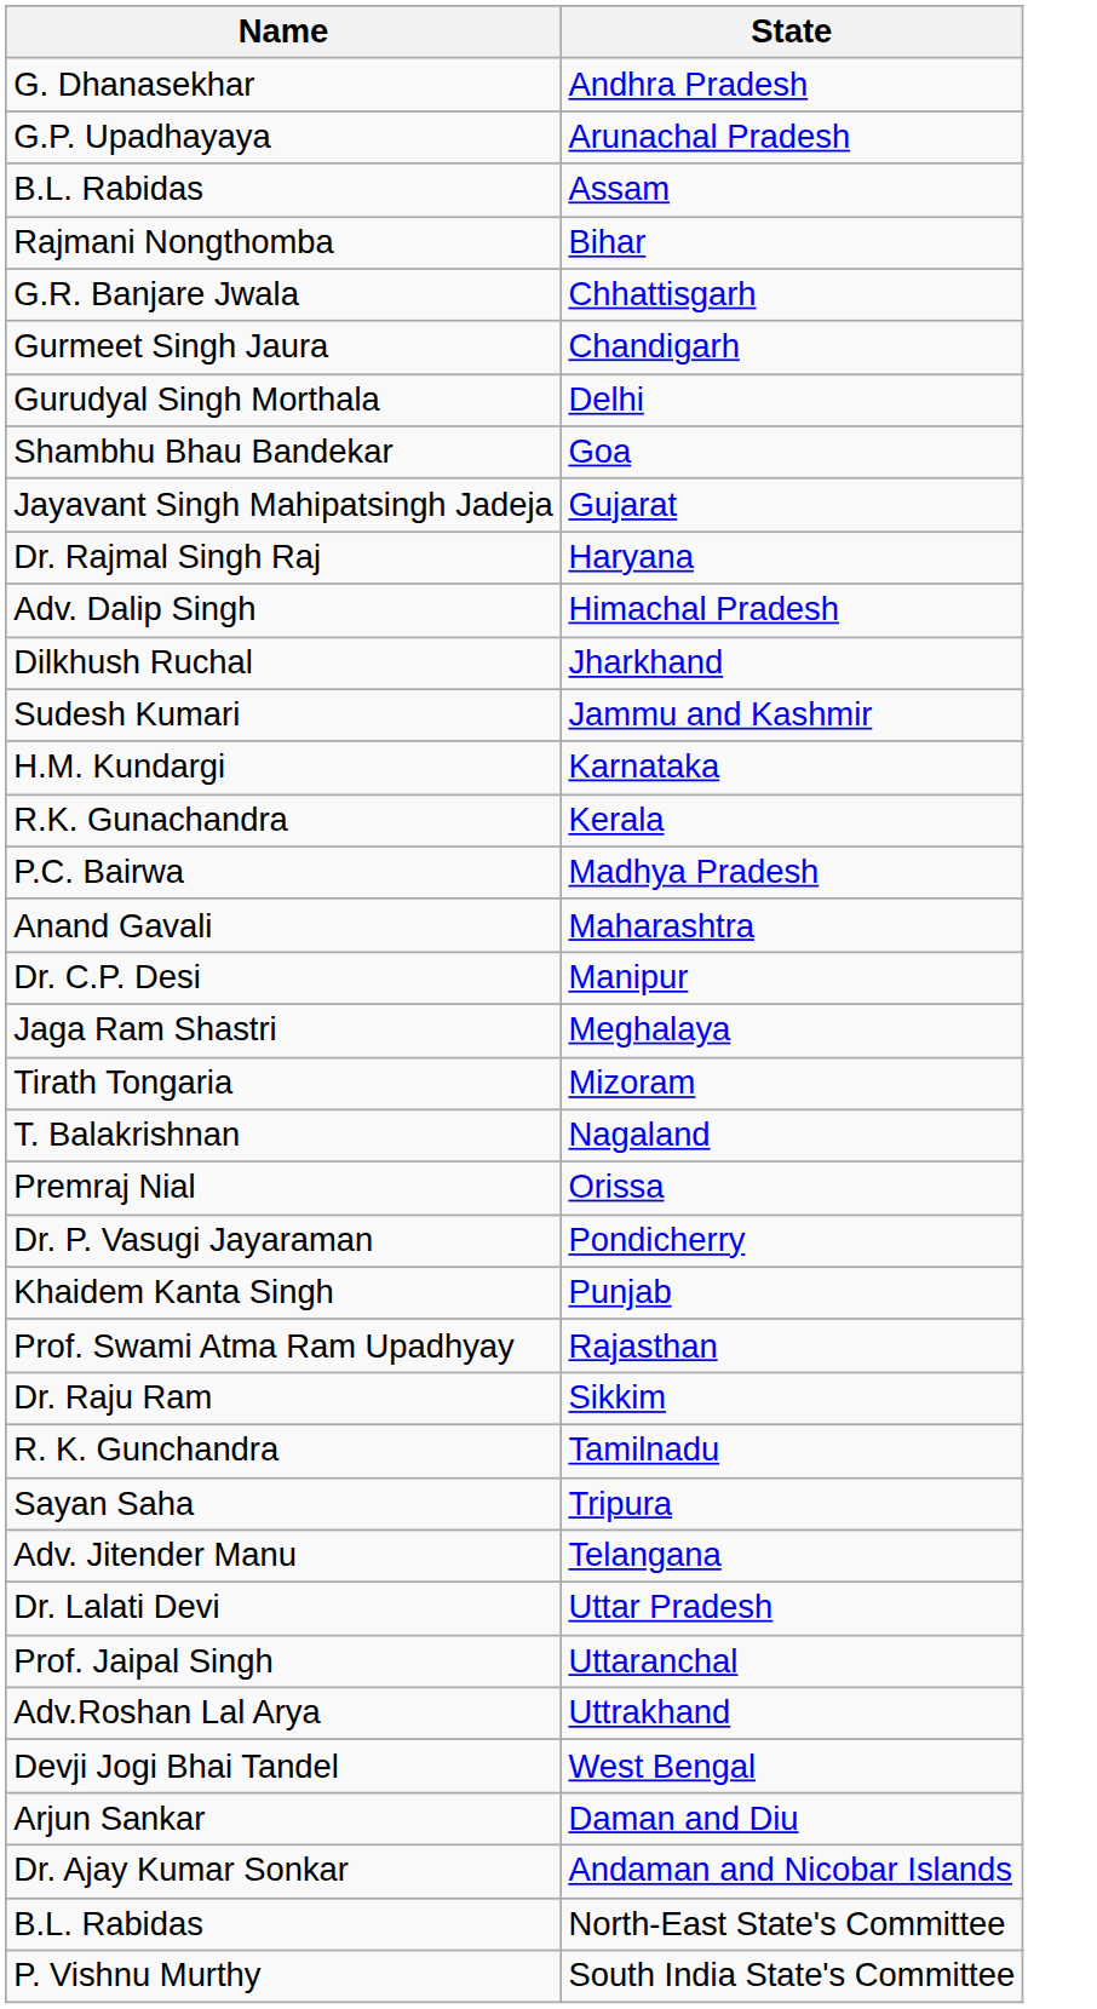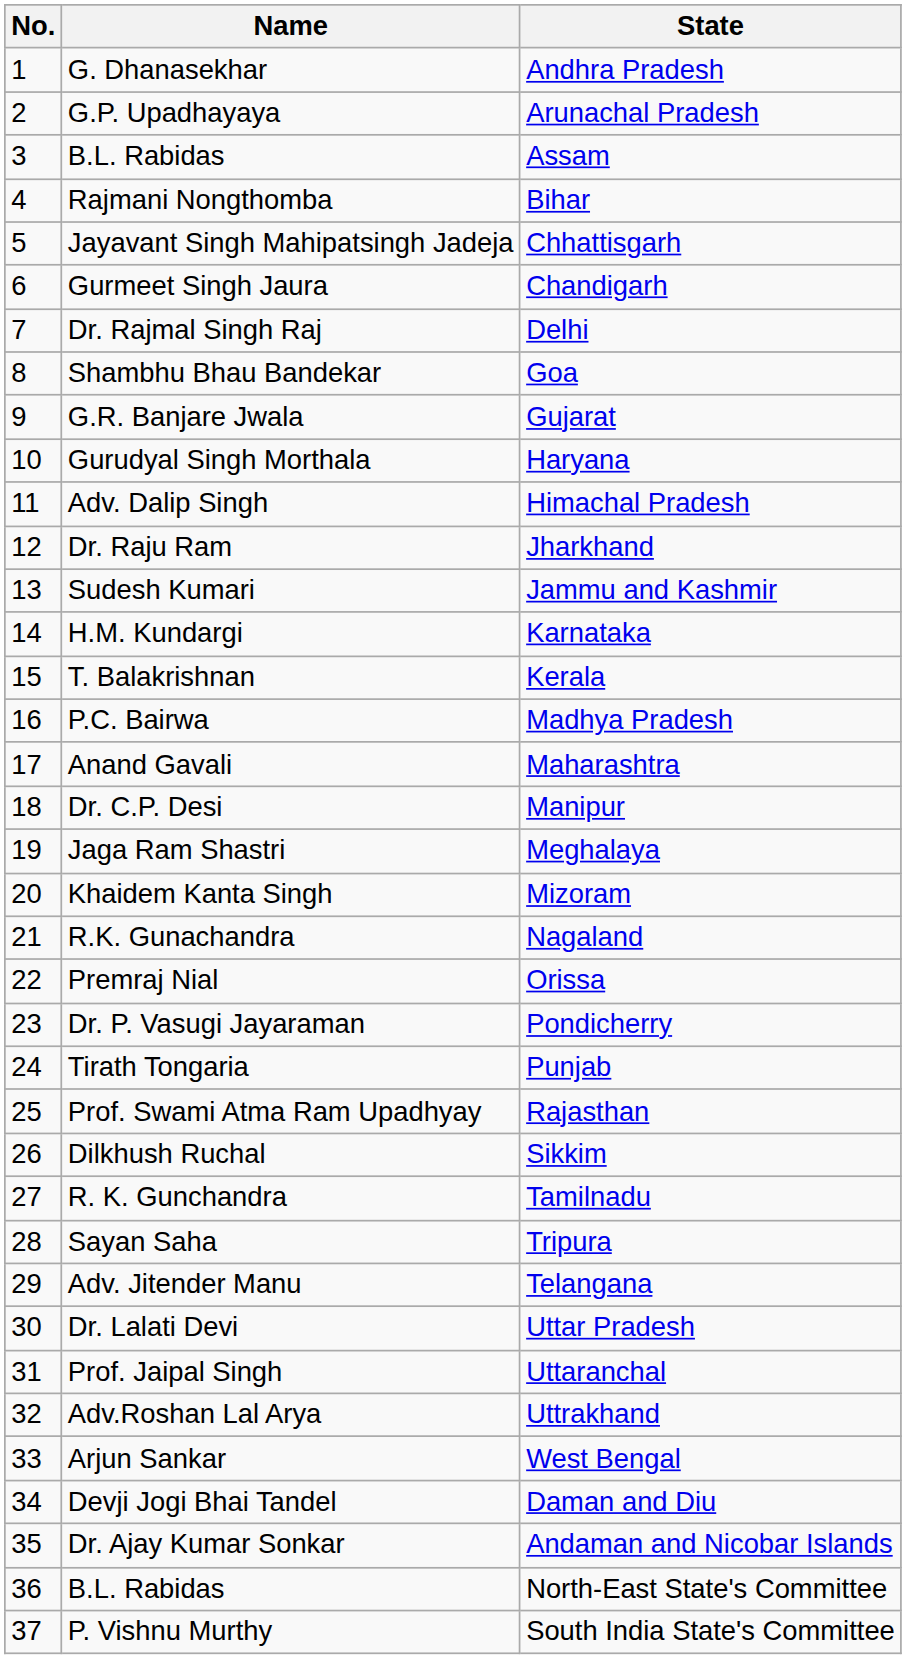+ column: No. | 1 | 2 | 3 | 4 | 5 | 6 | 7 | 8 | 9 | 10 | 11 | 12 | 13 | 14 | 15 | 16 | 17 | 18 | 19 | 20 | 21 | 22 | 23 | 24 | 25 | 26 | 27 | 28 | 29 | 30 | 31 | 32 | 33 | 34 | 35 | 36 | 37
Chhattisgarh | Name: G.R. Banjare Jwala -> Jayavant Singh Mahipatsingh Jadeja
Delhi | Name: Gurudyal Singh Morthala -> Dr. Rajmal Singh Raj
Gujarat | Name: Jayavant Singh Mahipatsingh Jadeja -> G.R. Banjare Jwala
Haryana | Name: Dr. Rajmal Singh Raj -> Gurudyal Singh Morthala
Jharkhand | Name: Dilkhush Ruchal -> Dr. Raju Ram
Kerala | Name: R.K. Gunachandra -> T. Balakrishnan
Mizoram | Name: Tirath Tongaria -> Khaidem Kanta Singh
Nagaland | Name: T. Balakrishnan -> R.K. Gunachandra
Punjab | Name: Khaidem Kanta Singh -> Tirath Tongaria
Sikkim | Name: Dr. Raju Ram -> Dilkhush Ruchal
West Bengal | Name: Devji Jogi Bhai Tandel -> Arjun Sankar
Daman and Diu | Name: Arjun Sankar -> Devji Jogi Bhai Tandel
